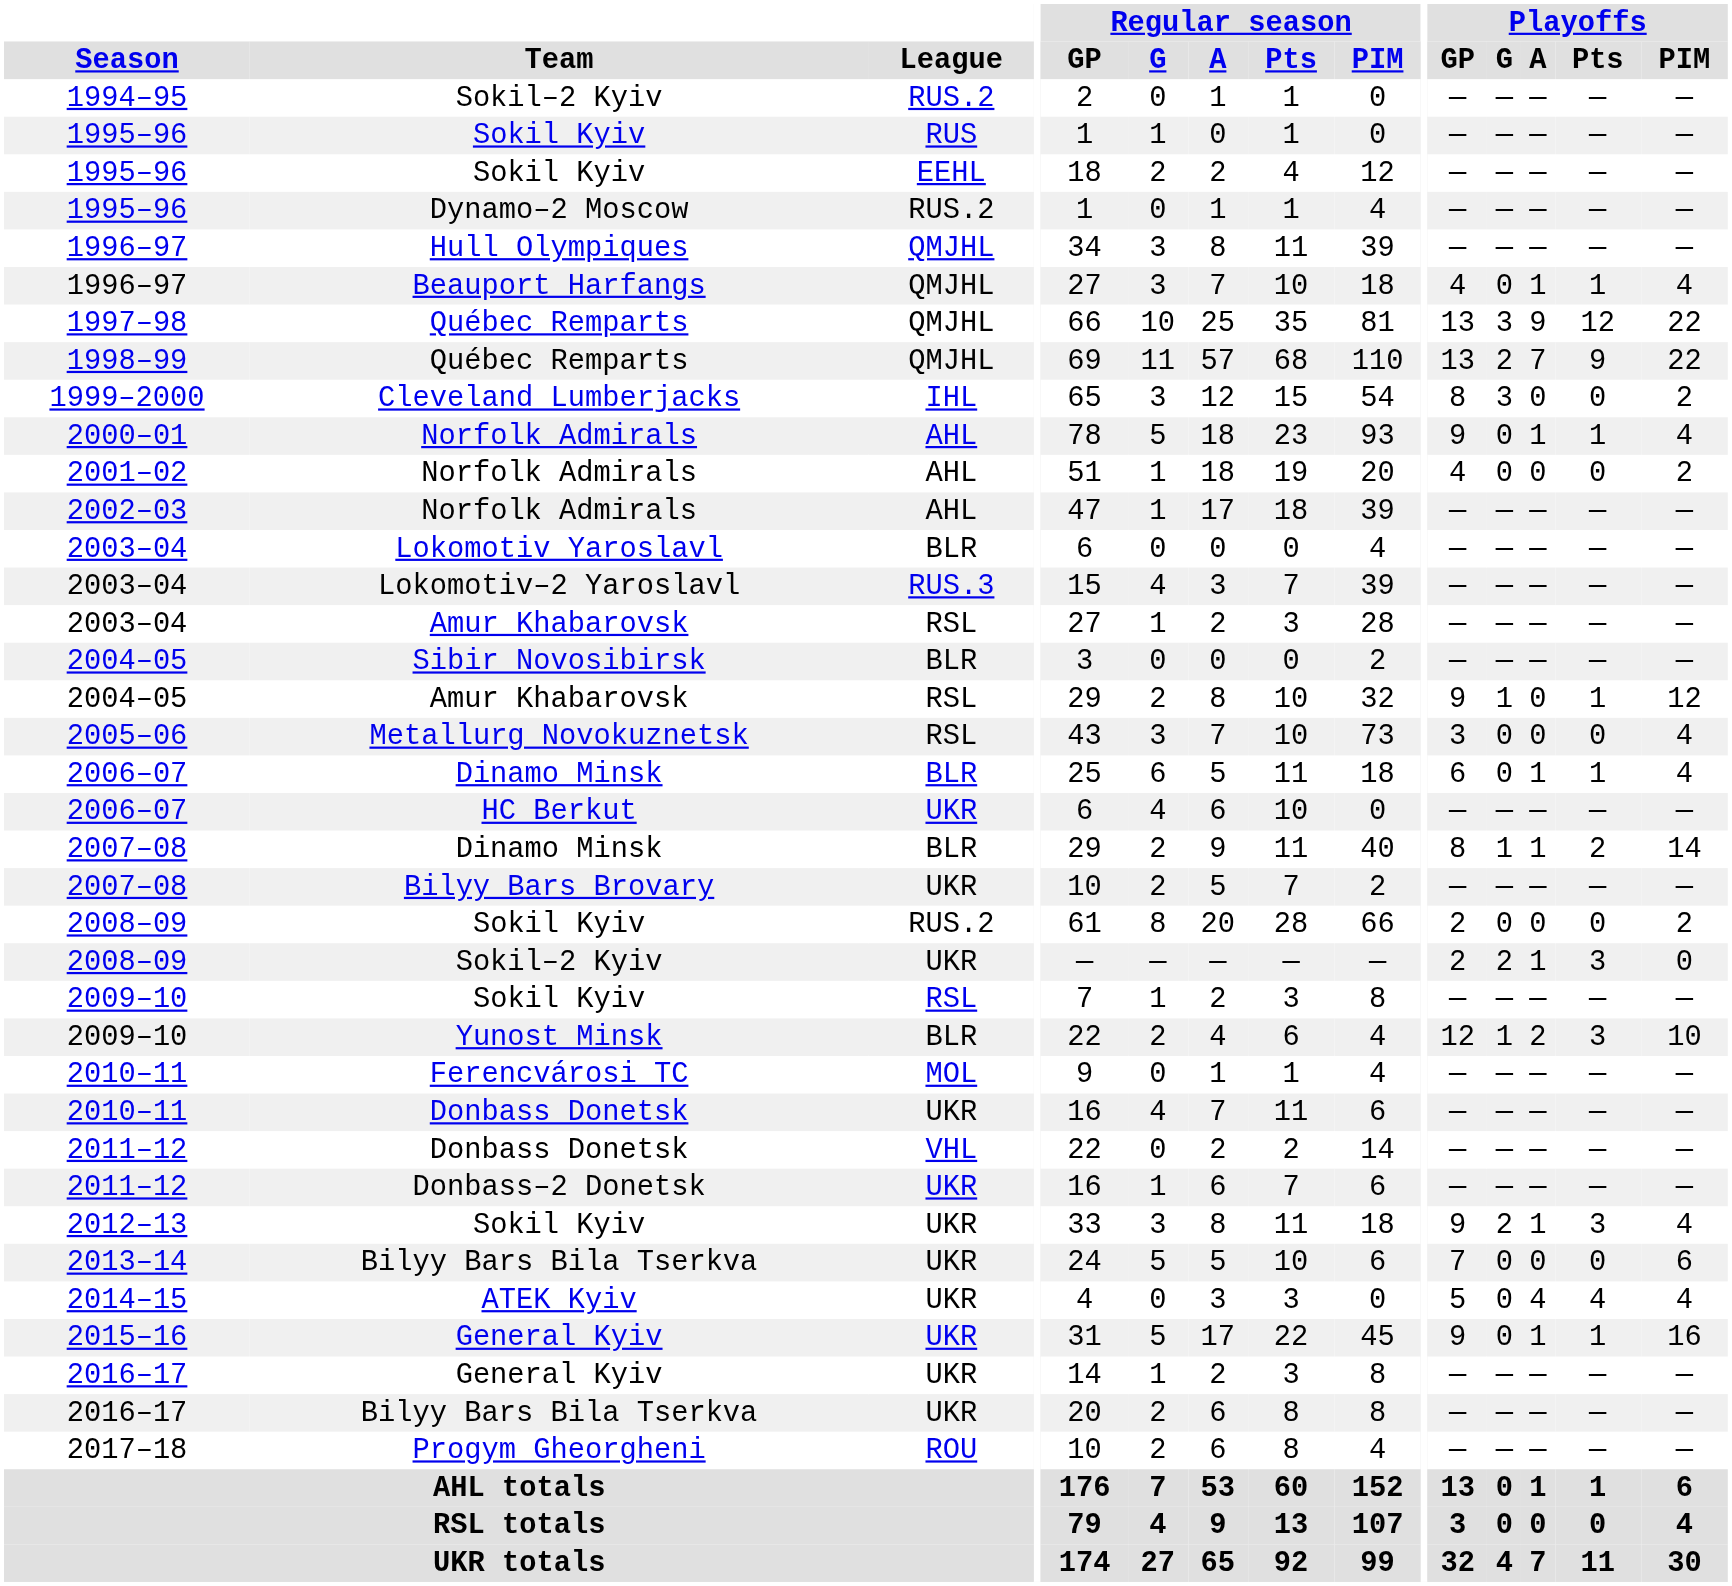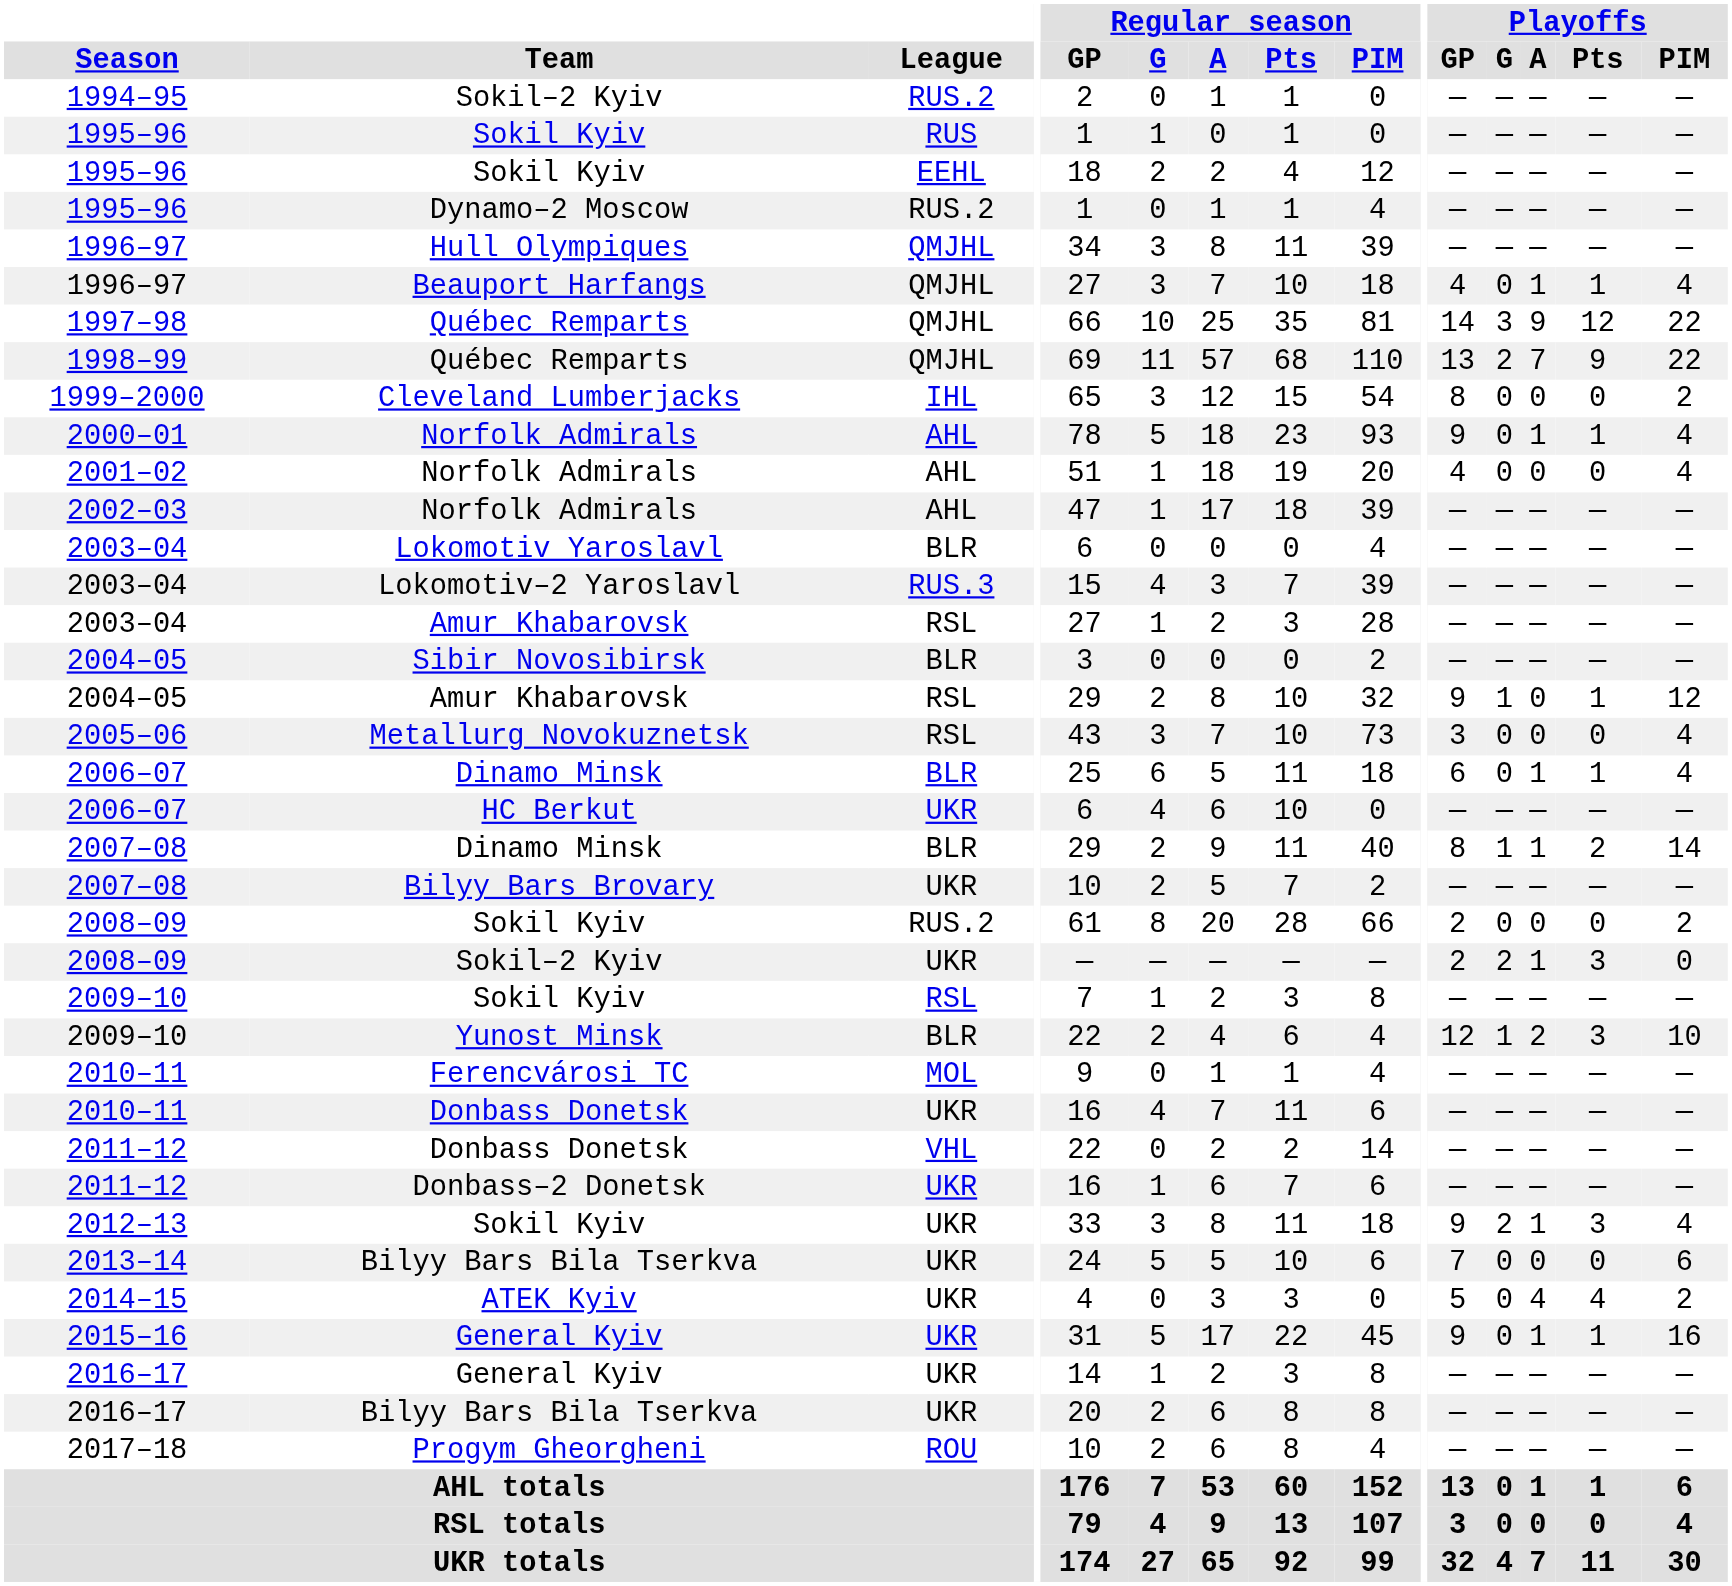1997–98 | Playoffs / GP: 13 -> 14
1999–2000 | Playoffs / G: 3 -> 0
2001–02 | Playoffs / PIM: 2 -> 4
2014–15 | Playoffs / PIM: 4 -> 2
